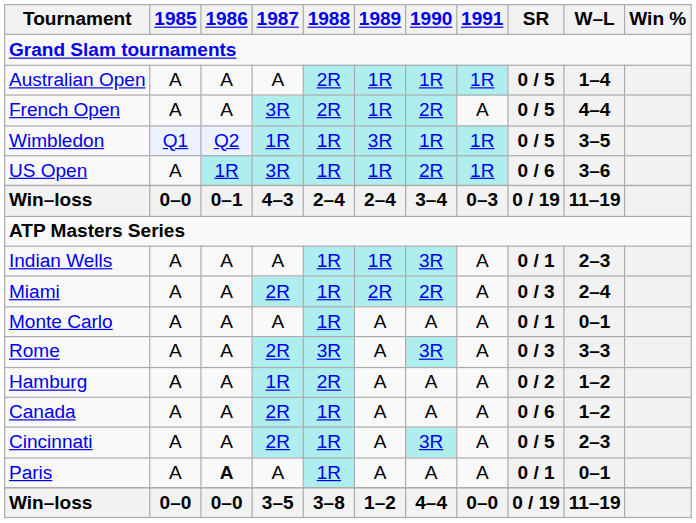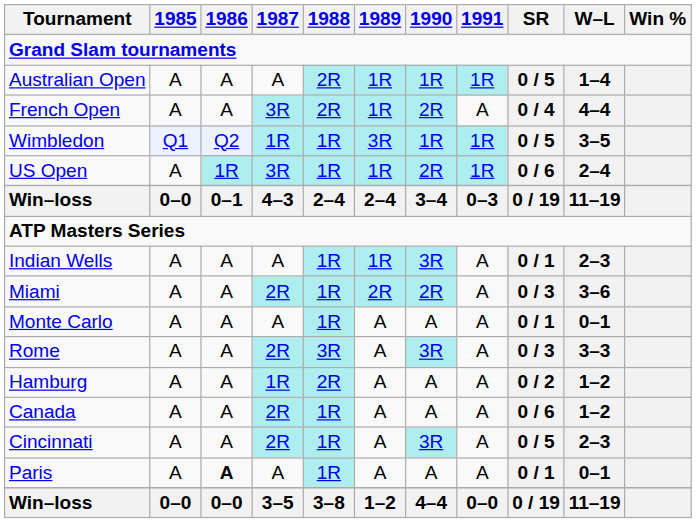French Open | SR: 0 / 5 -> 0 / 4
US Open | W–L: 3–6 -> 2–4
Miami | W–L: 2–4 -> 3–6
